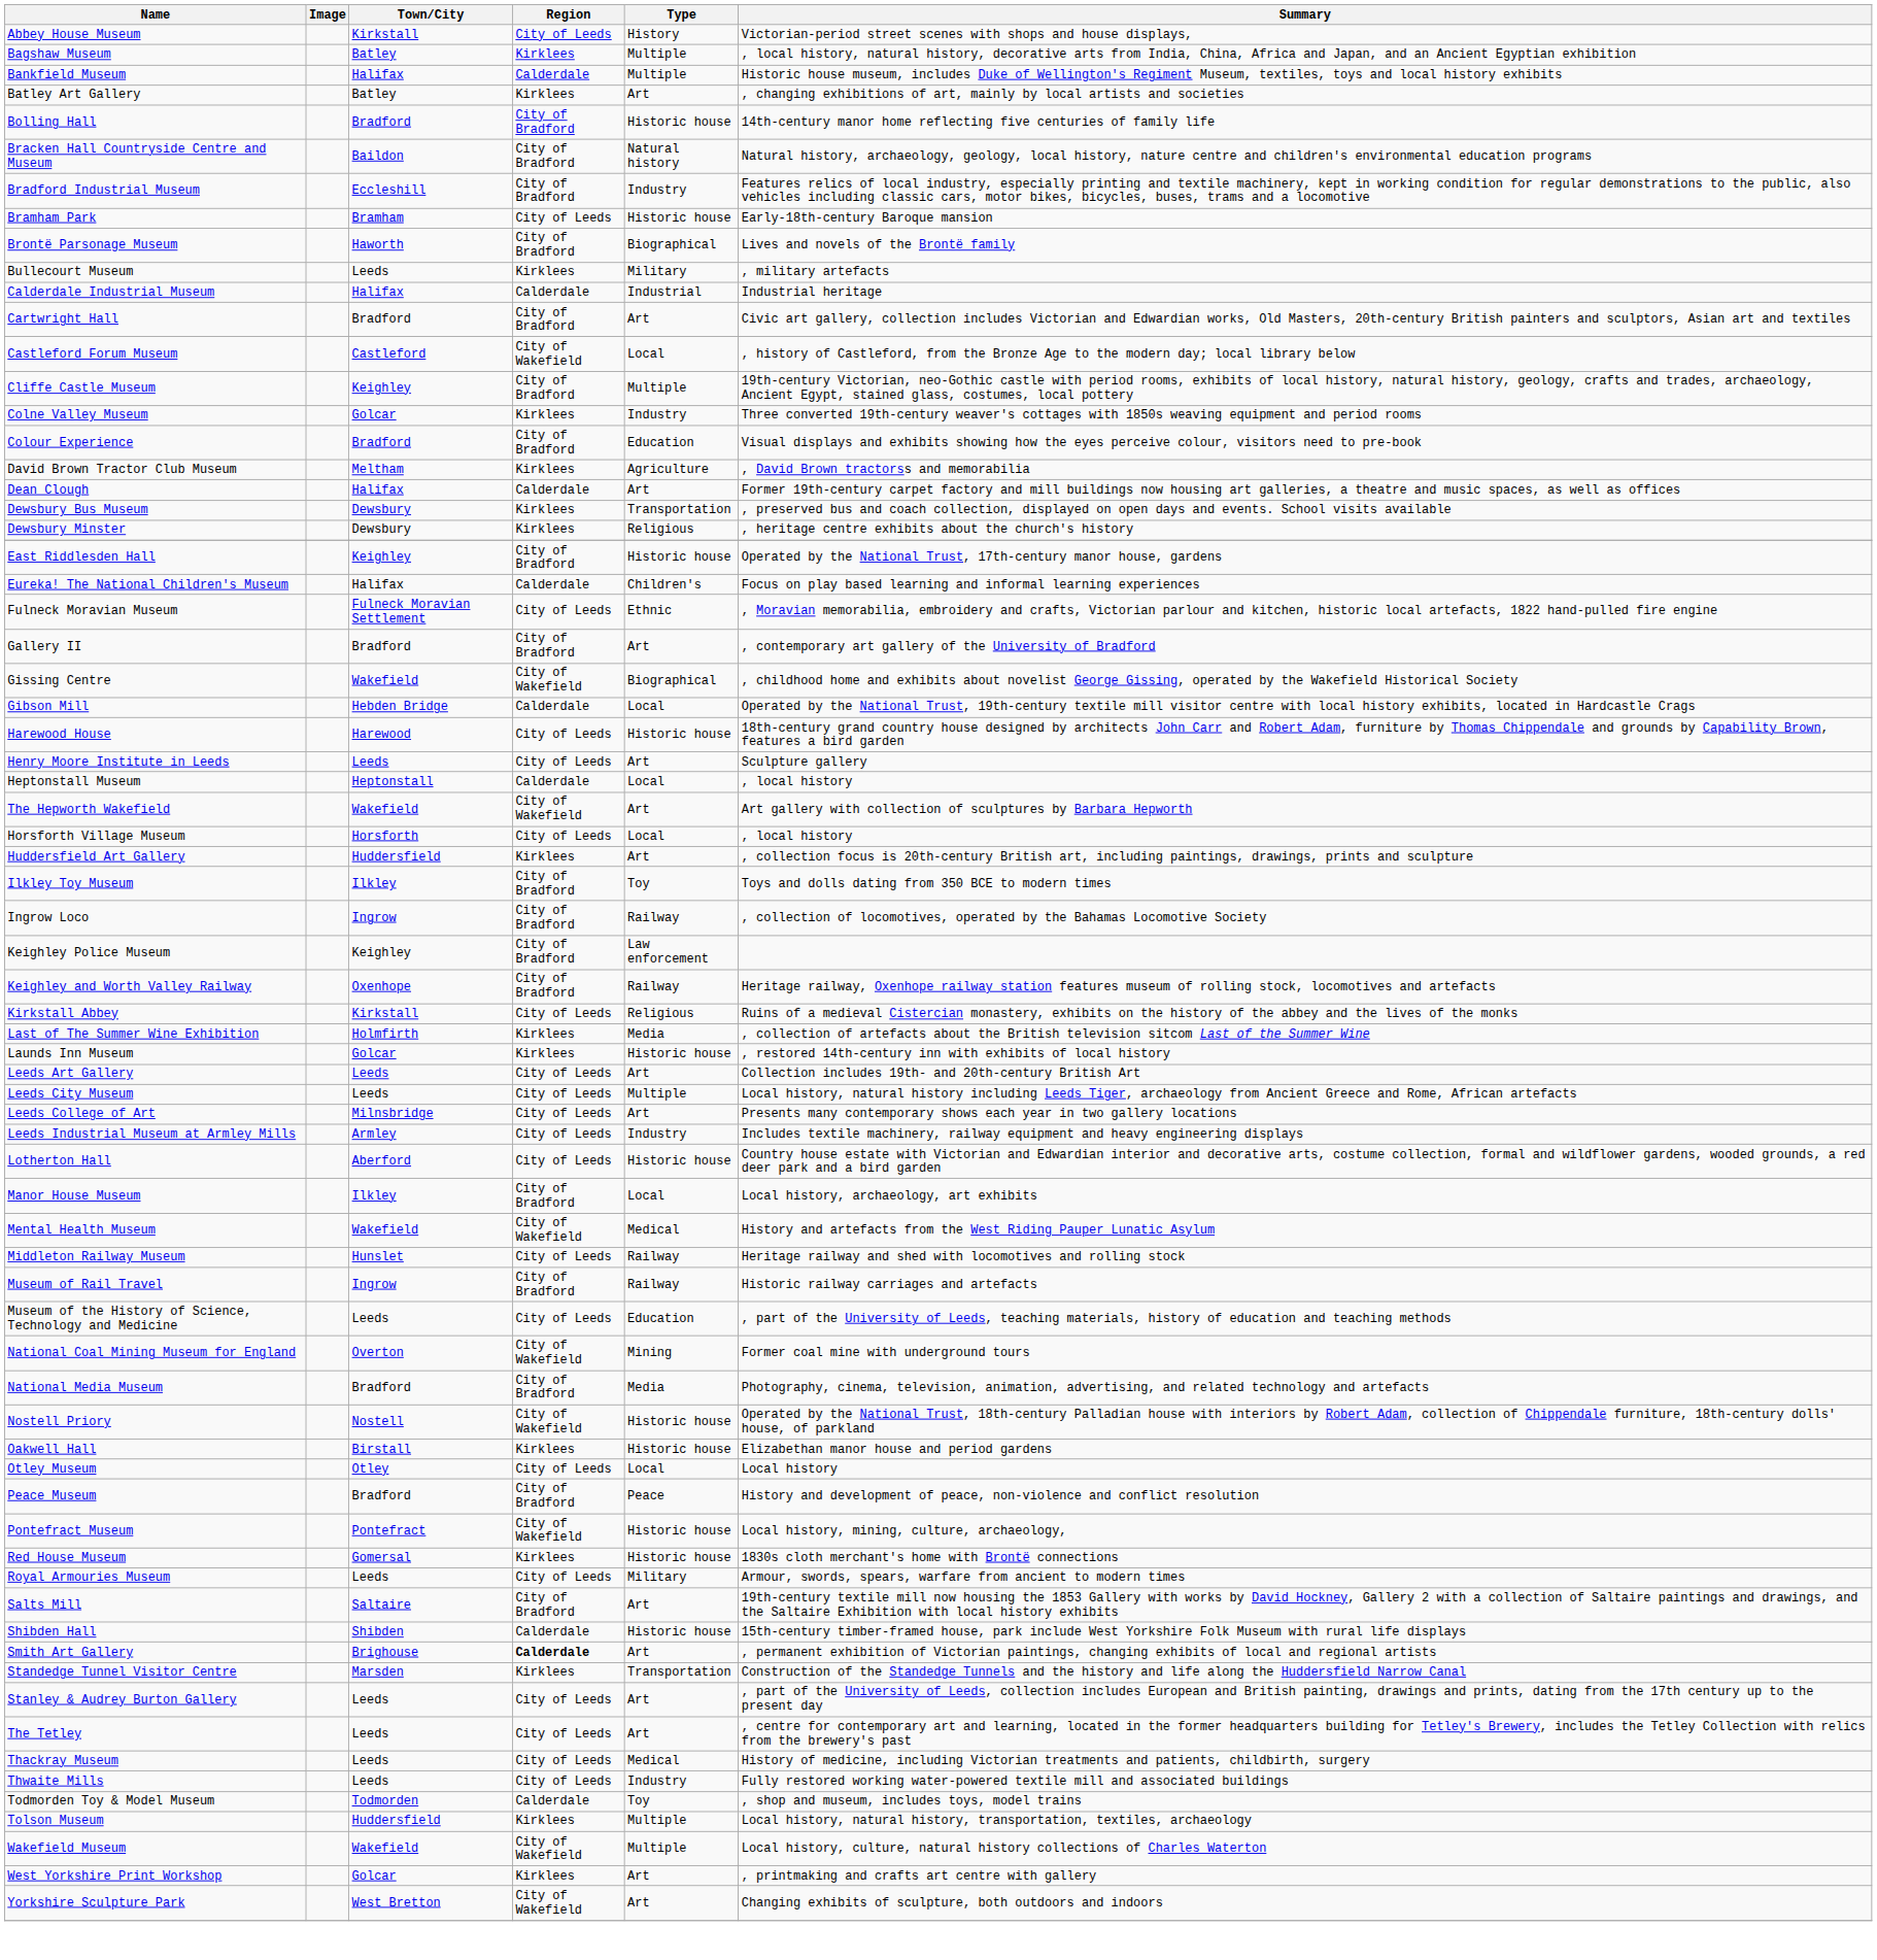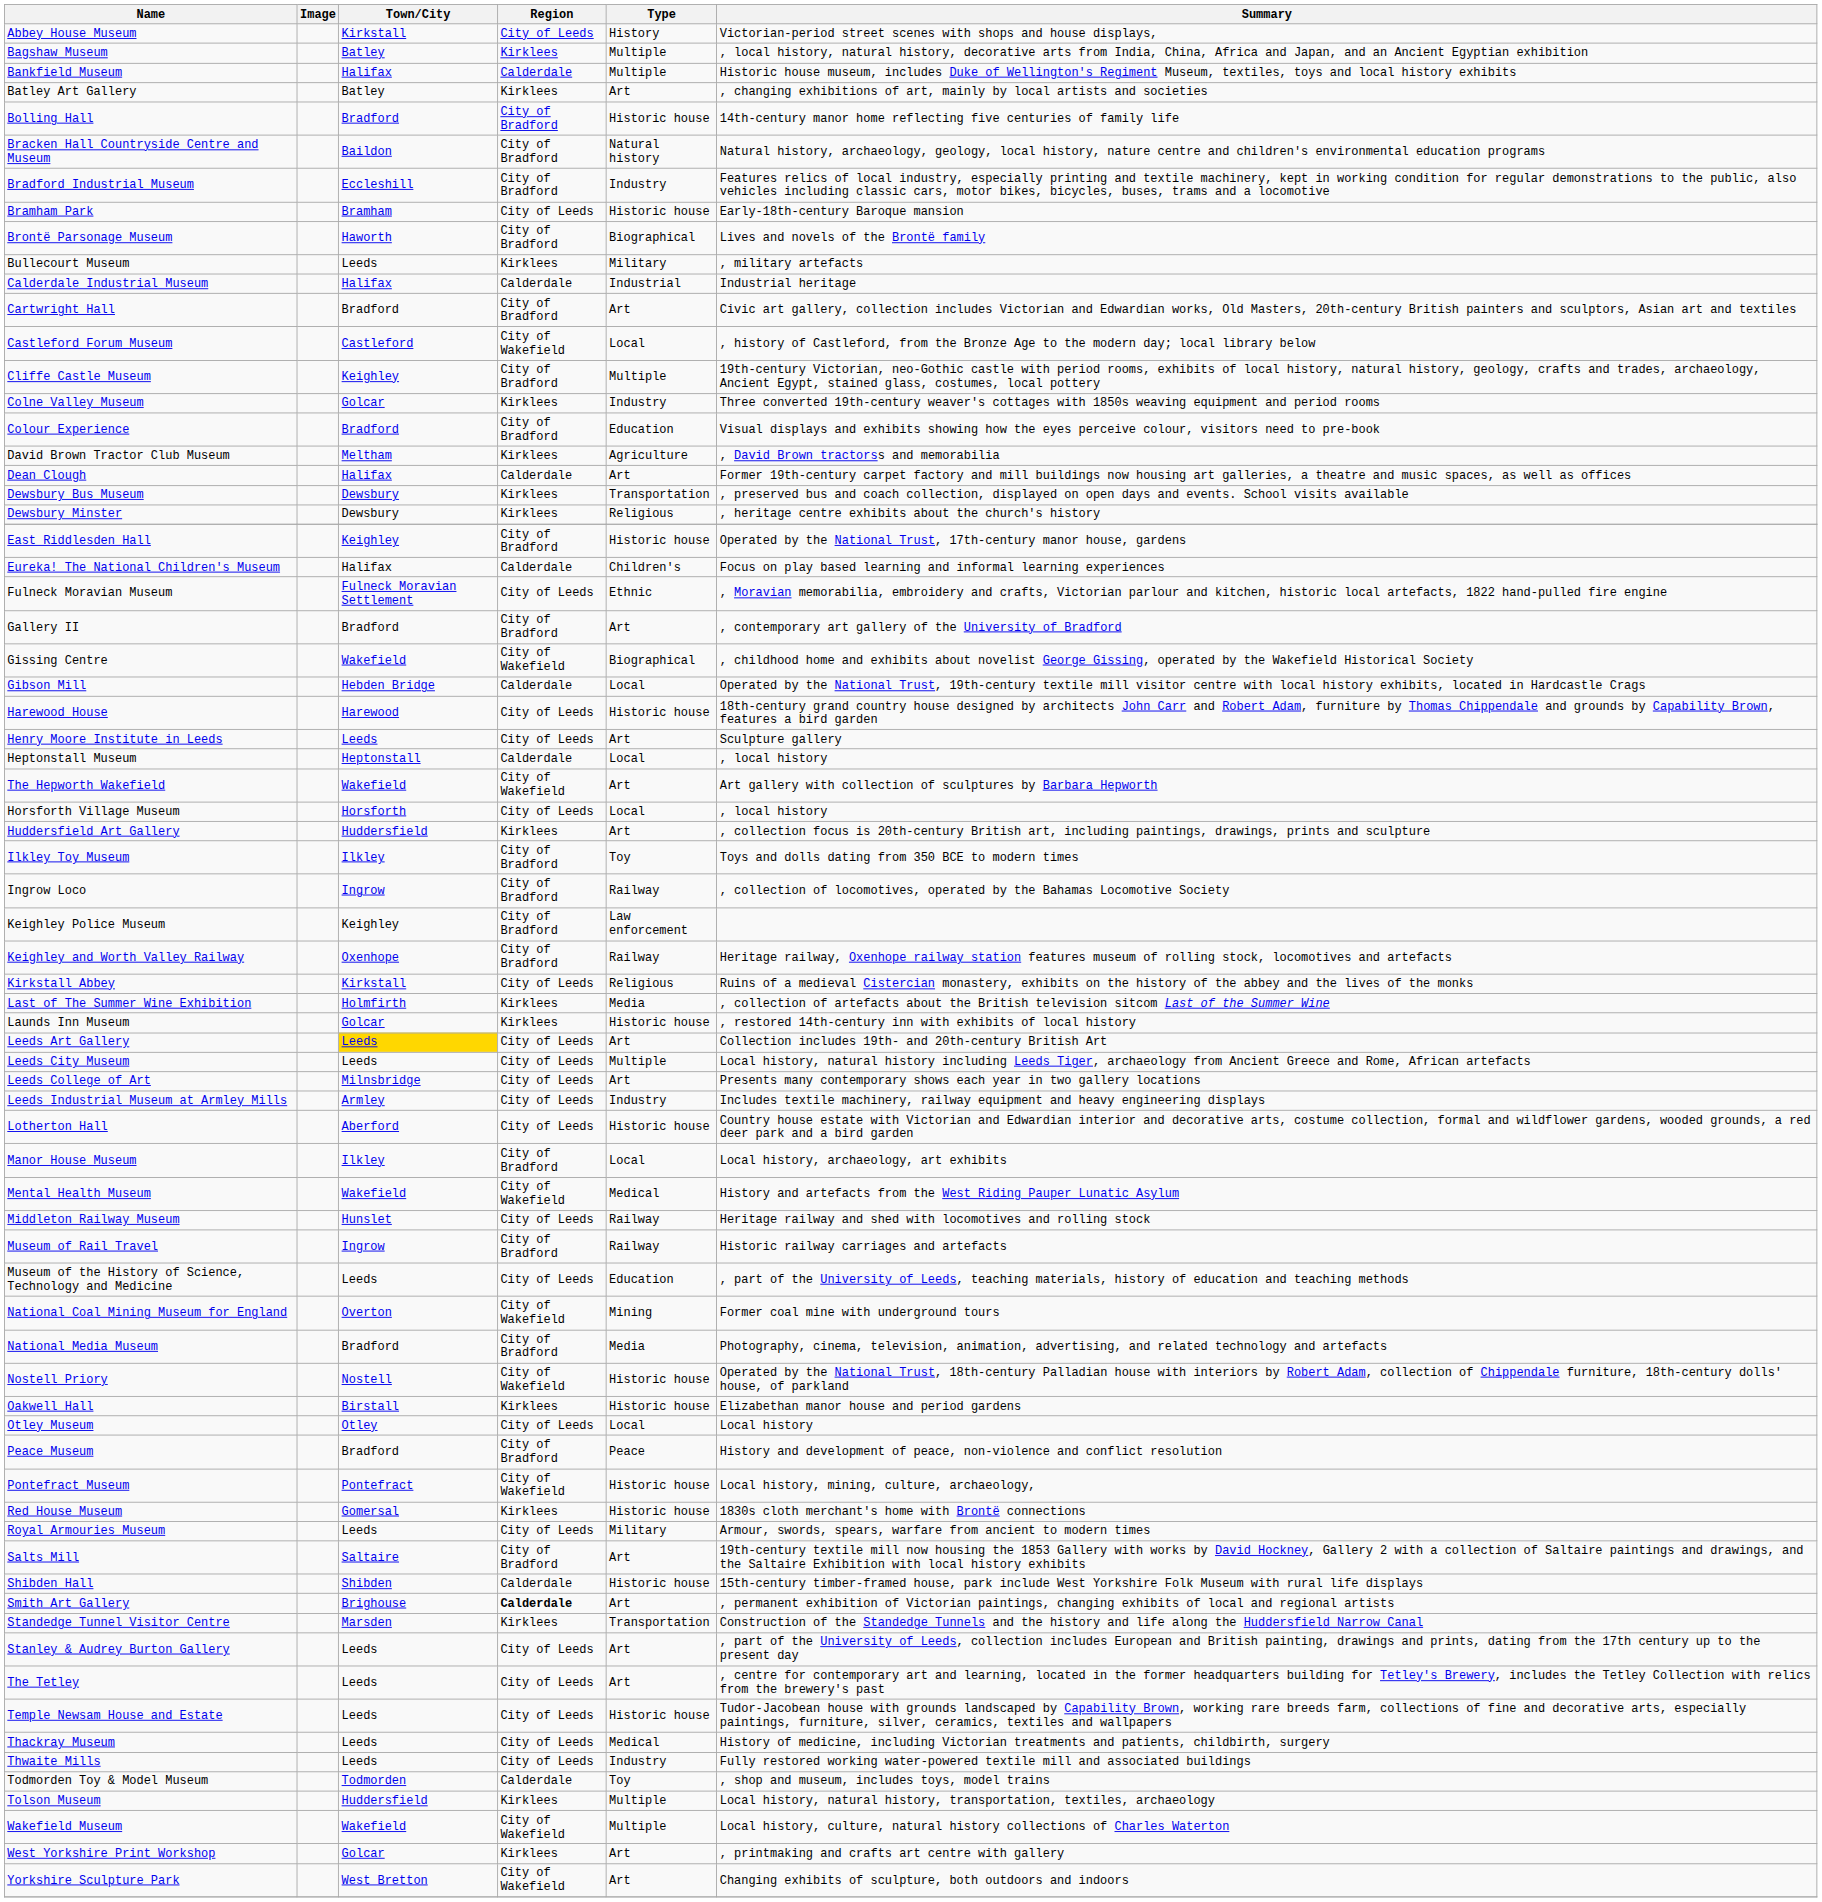Leeds Art Gallery | Town/City: no background -> gold background
+ row: Temple Newsam House and Estate | Leeds | City of Leeds | Historic house | Tudor-Jacobean house with grounds landscaped by Capability Brown, working rare breeds farm, collections of fine and decorative arts, especially paintings, furniture, silver, ceramics, textiles and wallpapers
